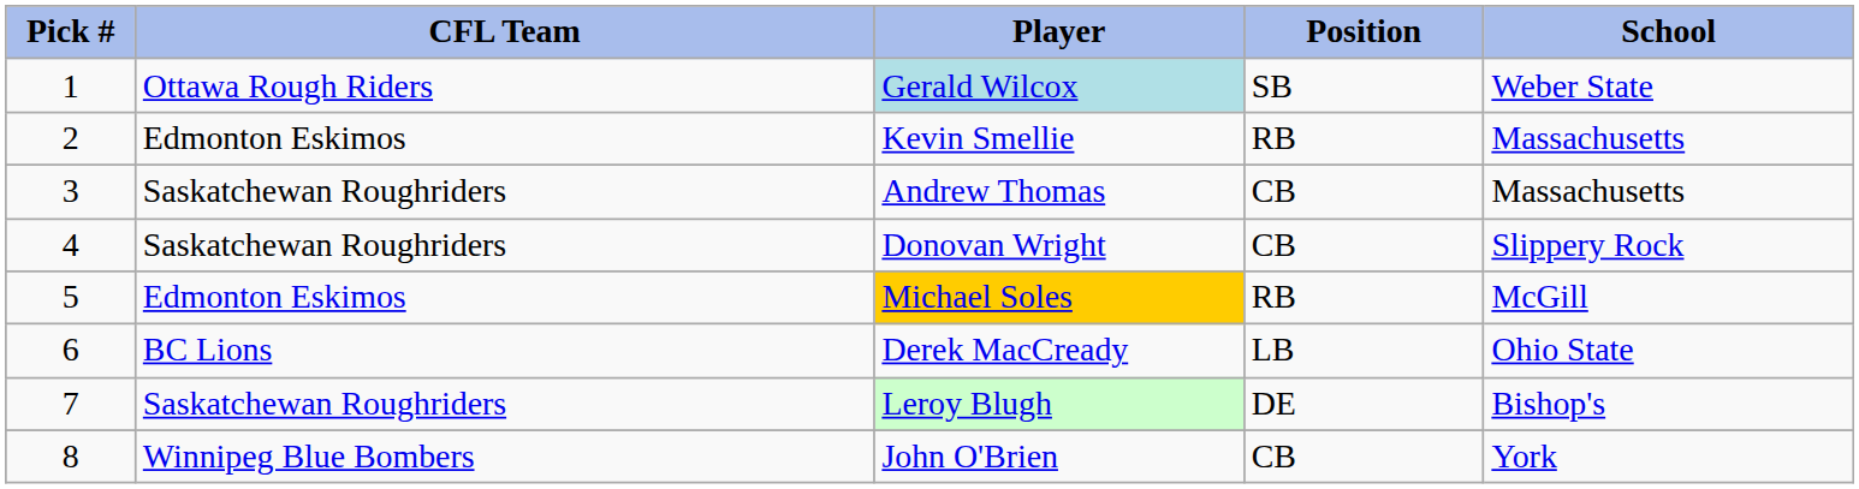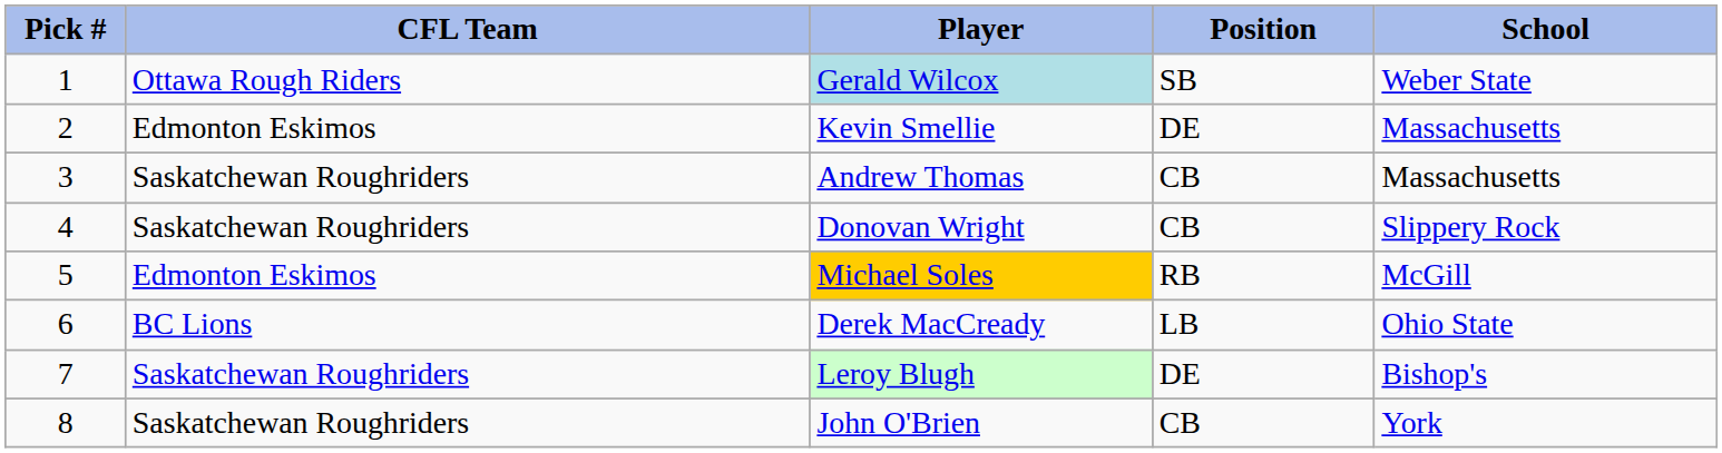Kevin Smellie | Position: RB -> DE
John O'Brien | CFL Team: Winnipeg Blue Bombers -> Saskatchewan Roughriders
